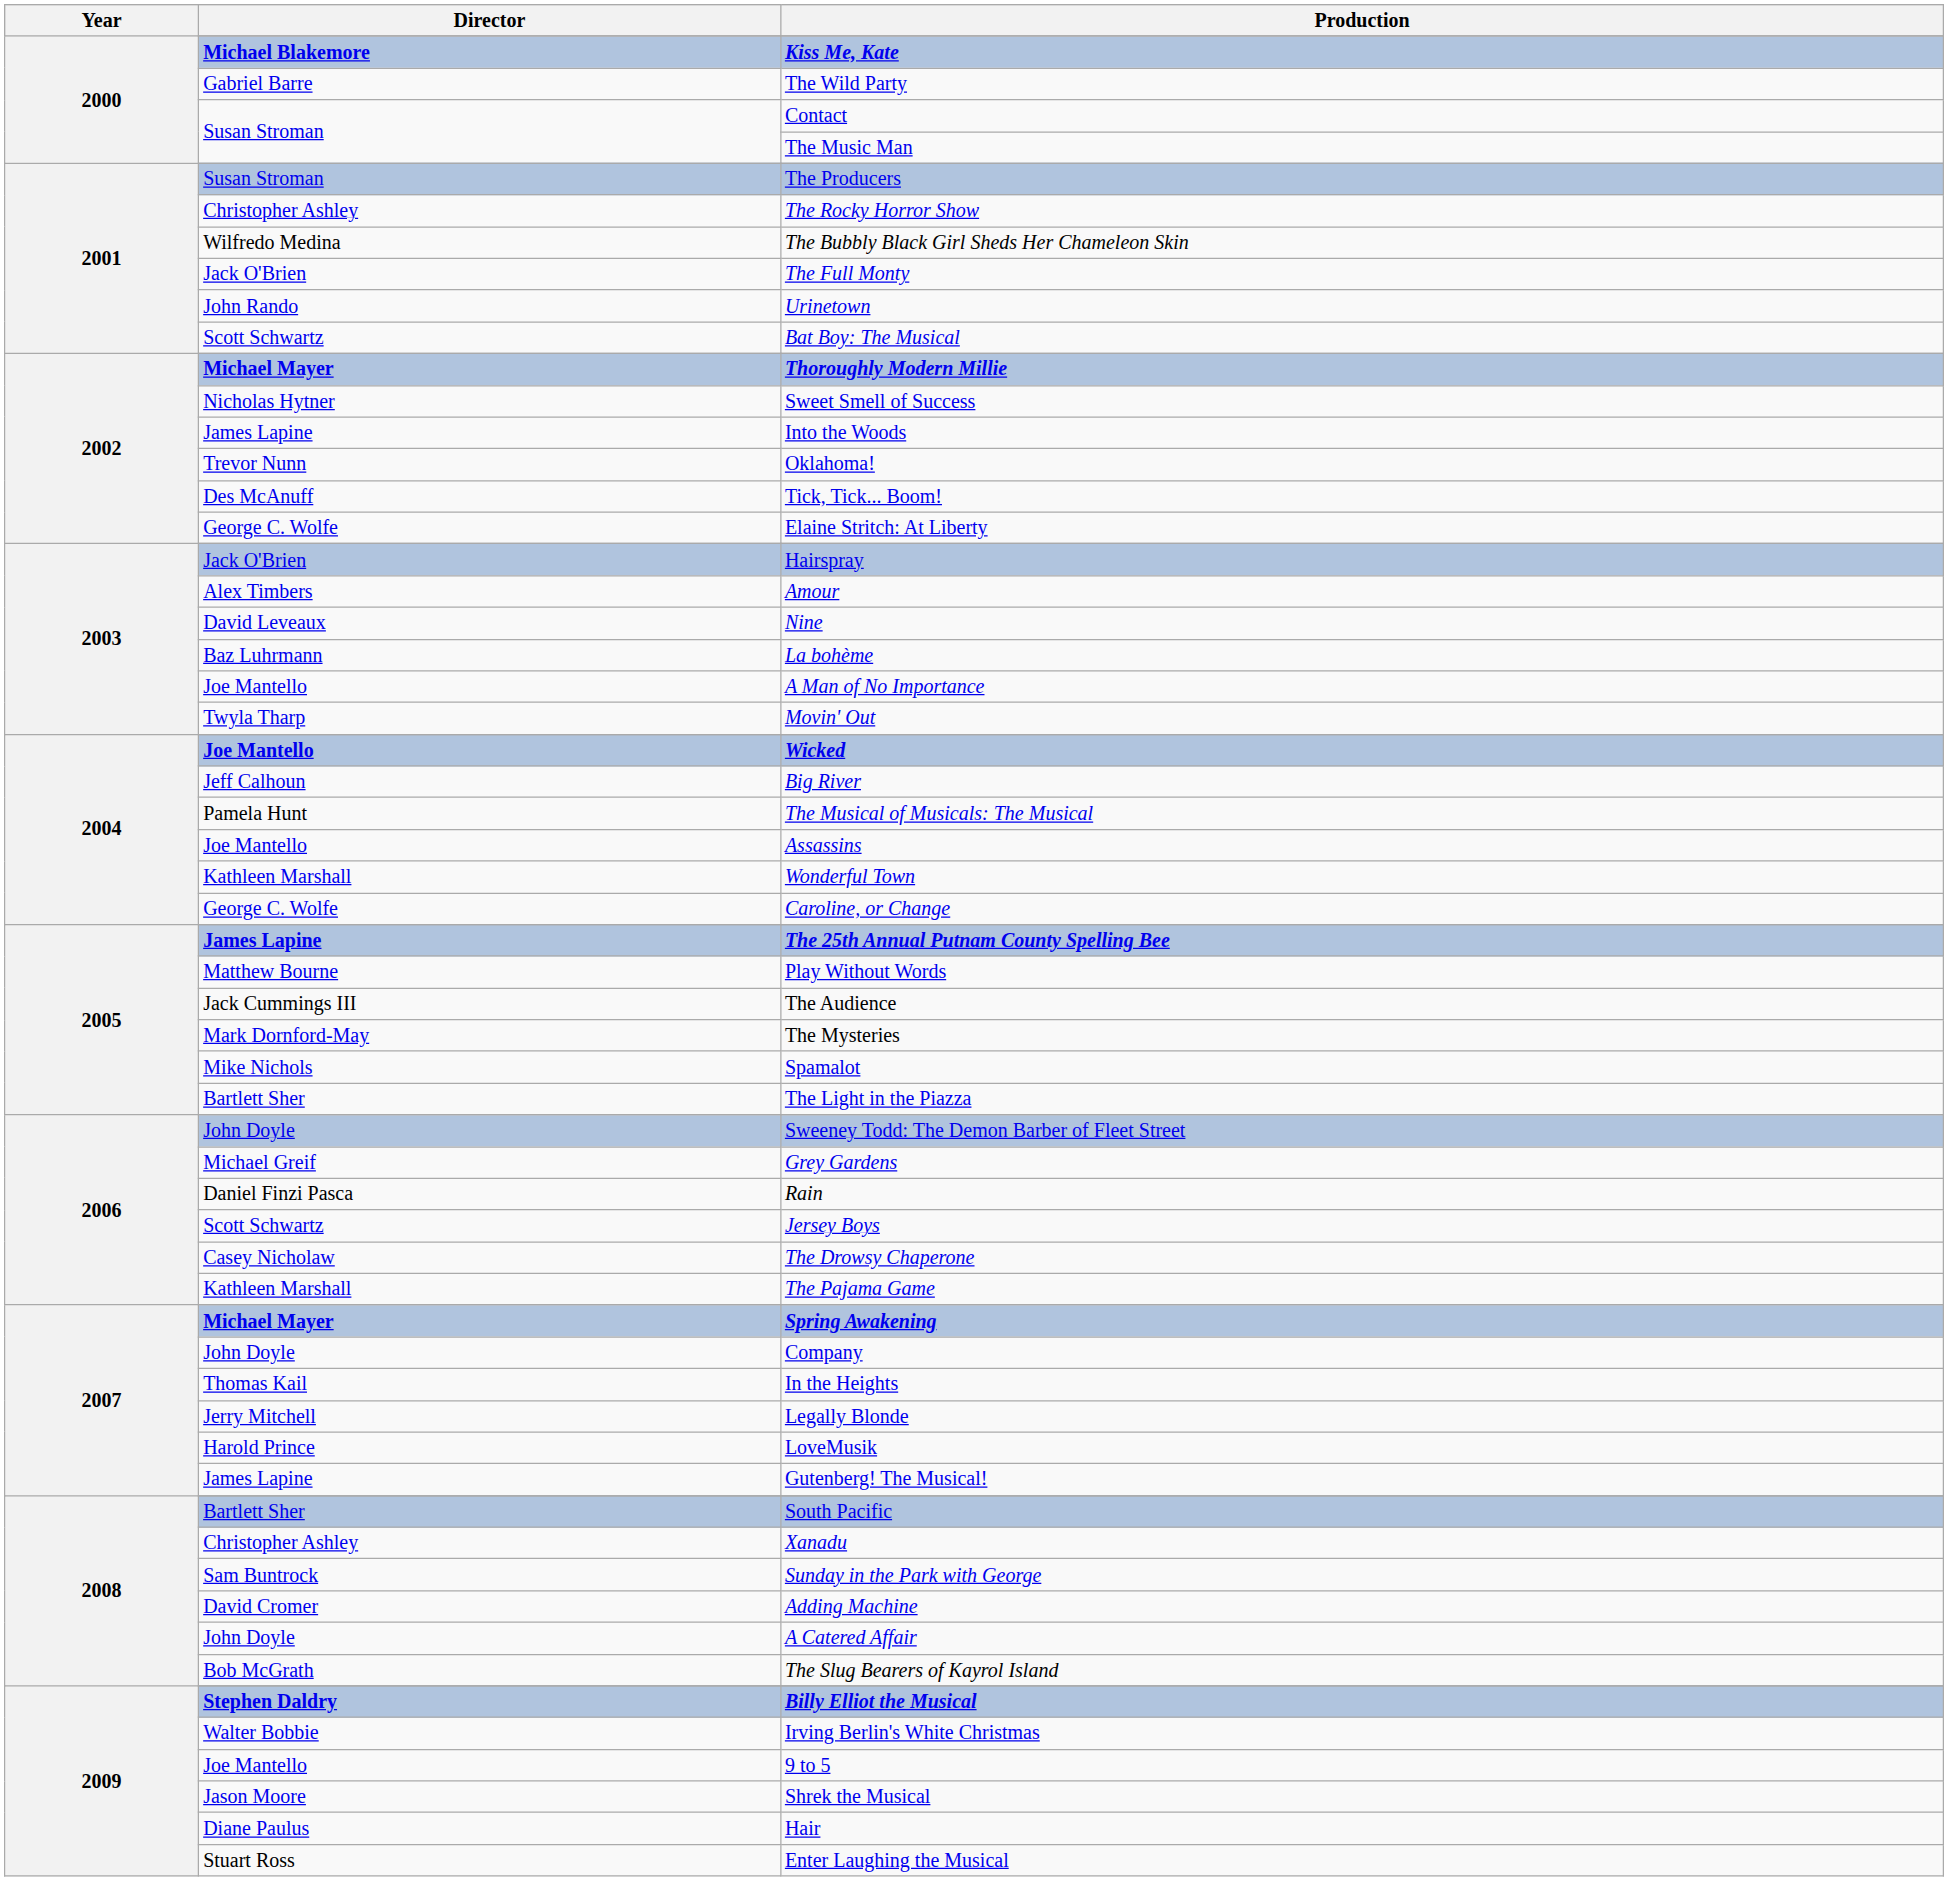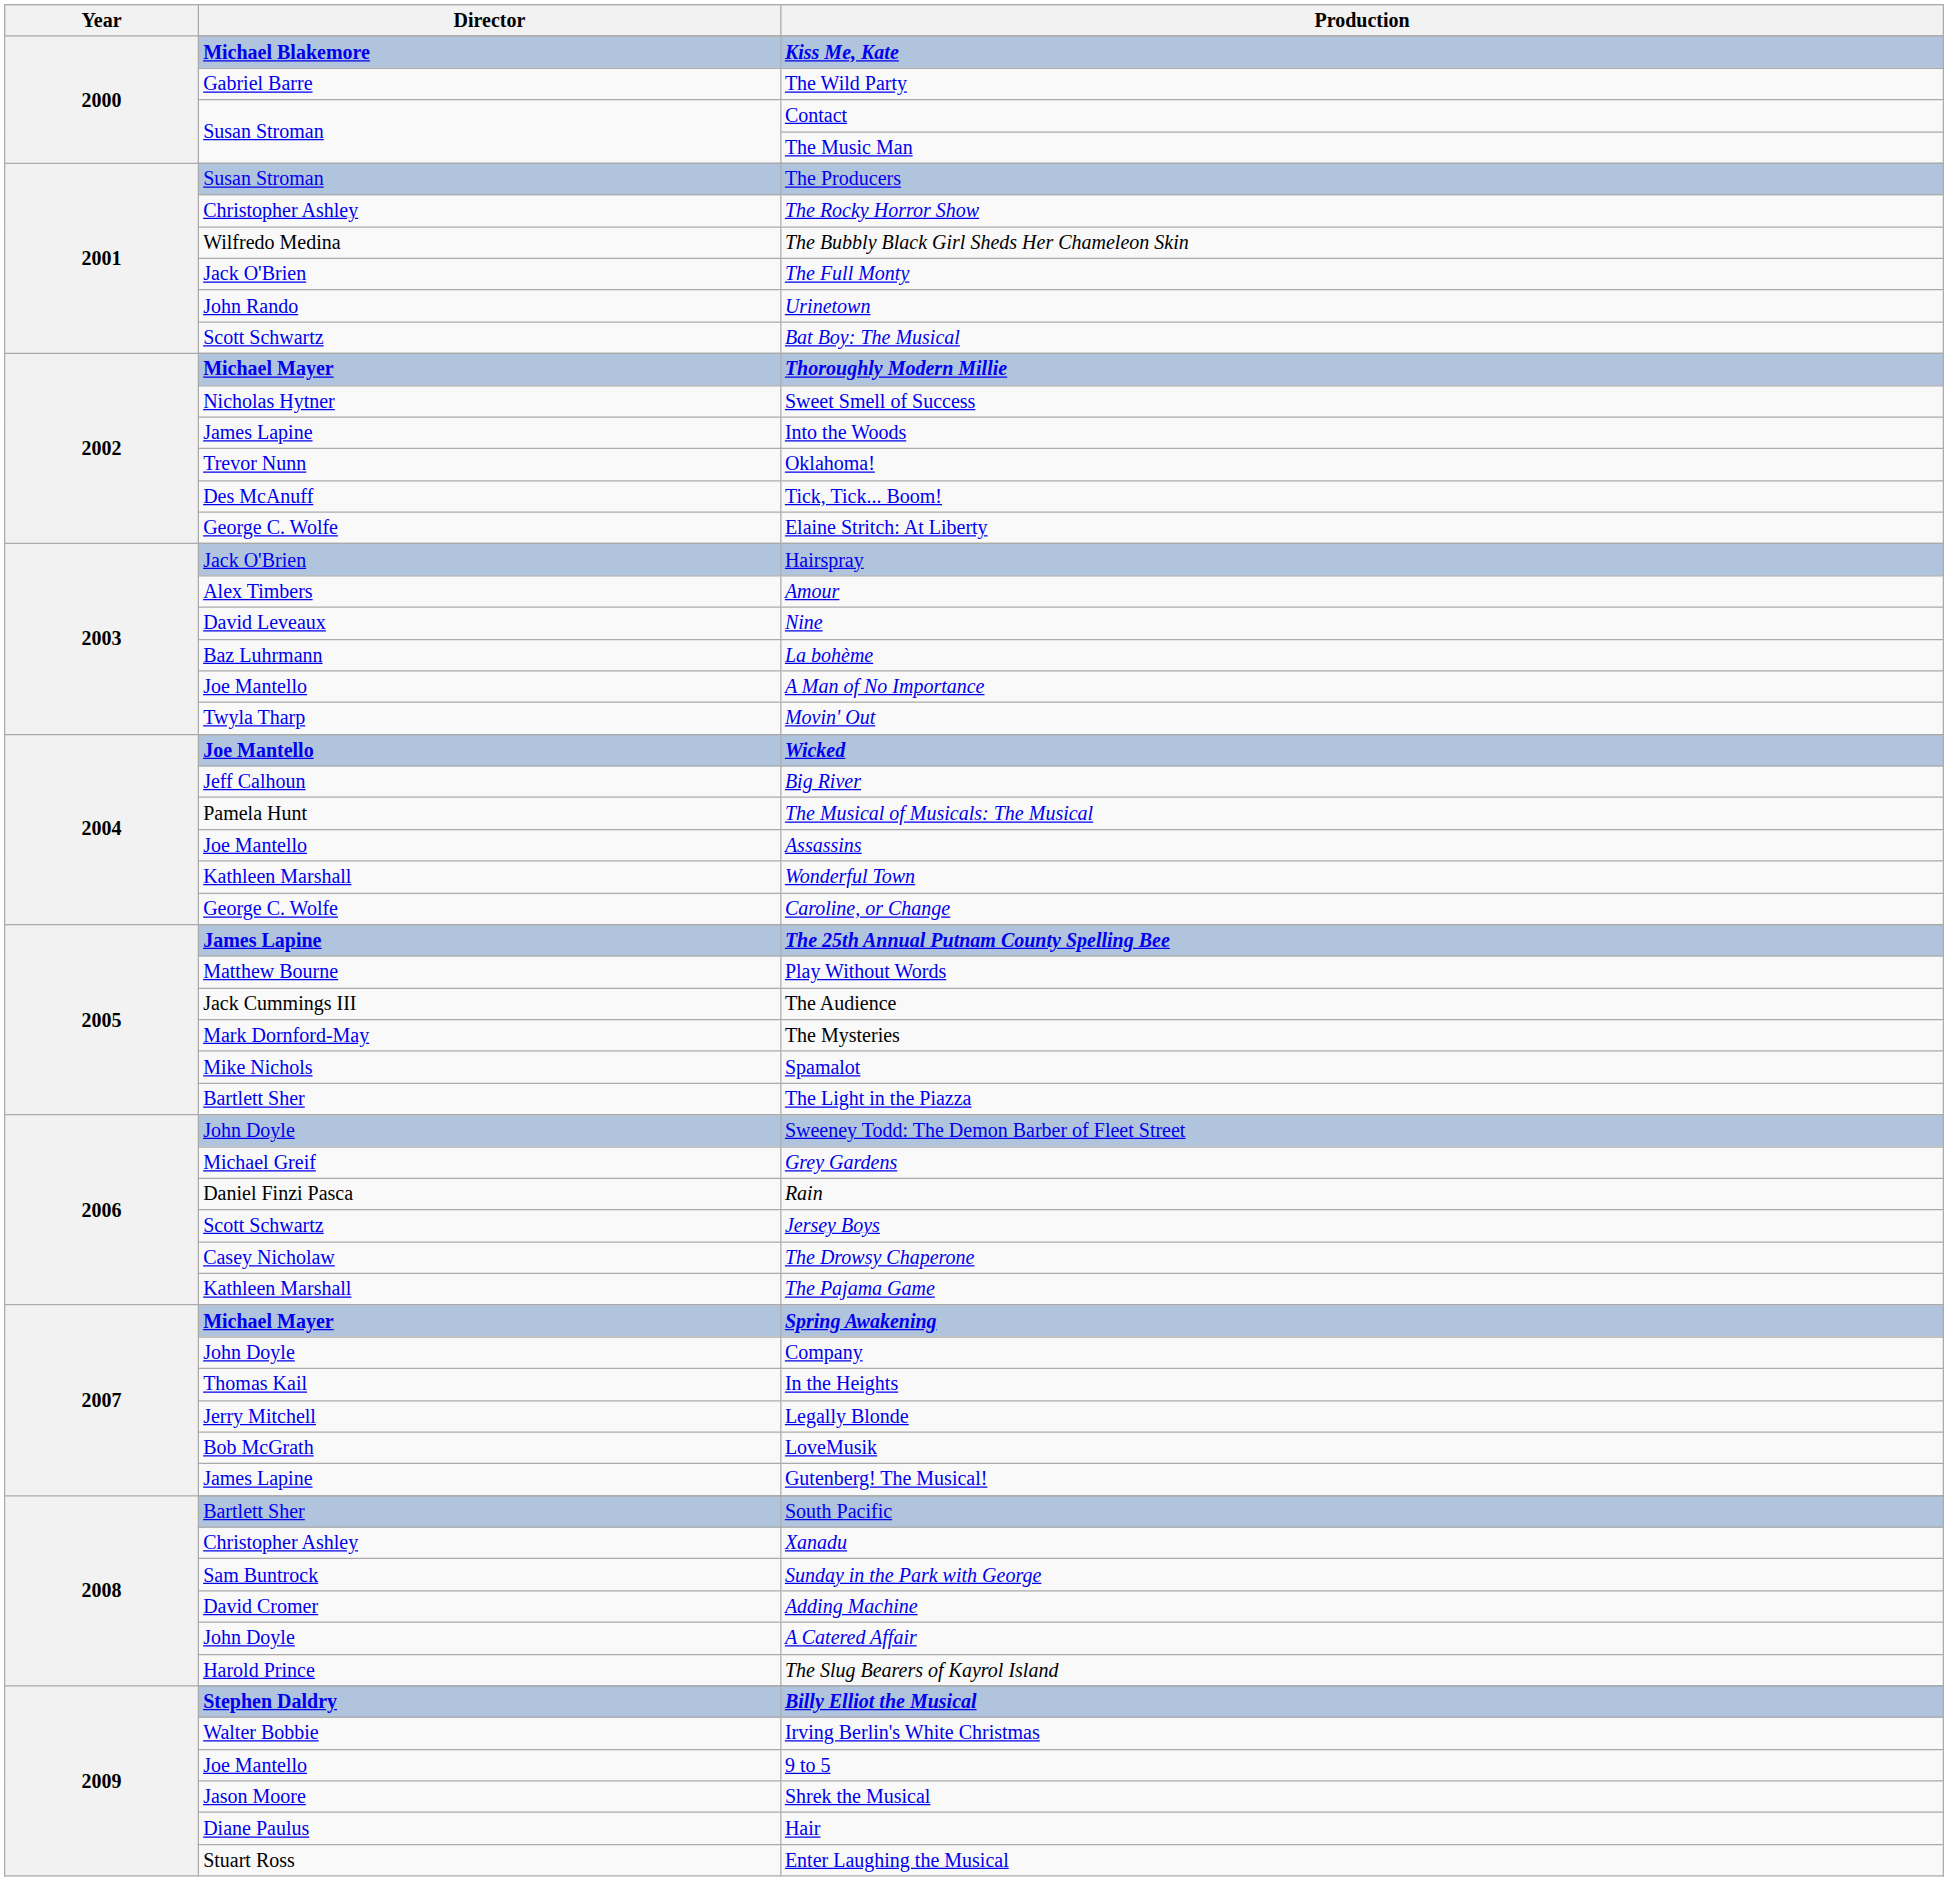LoveMusik | Director: Harold Prince -> Bob McGrath
The Slug Bearers of Kayrol Island | Director: Bob McGrath -> Harold Prince
